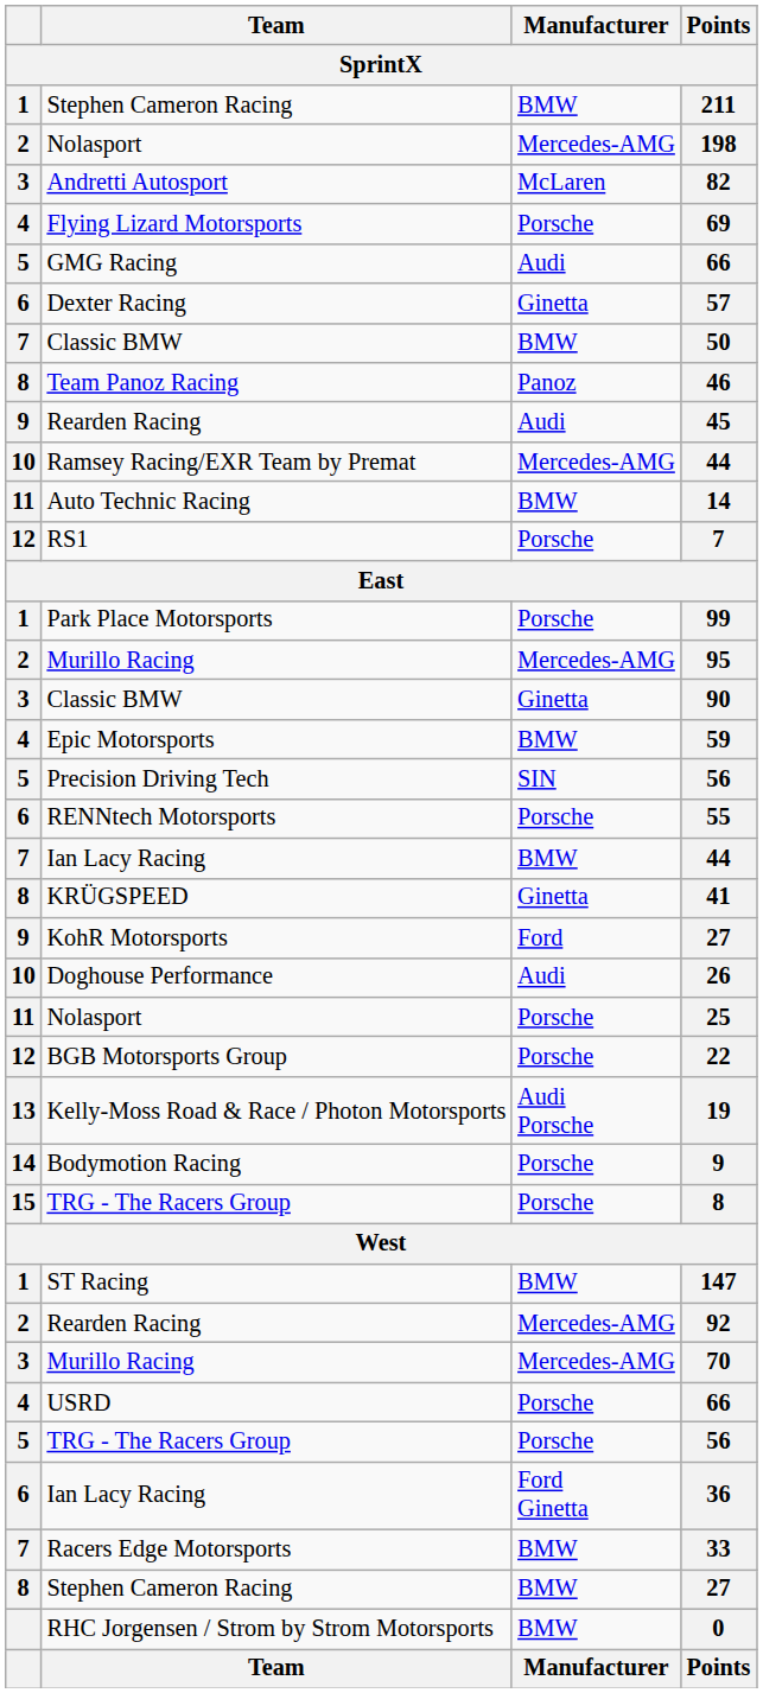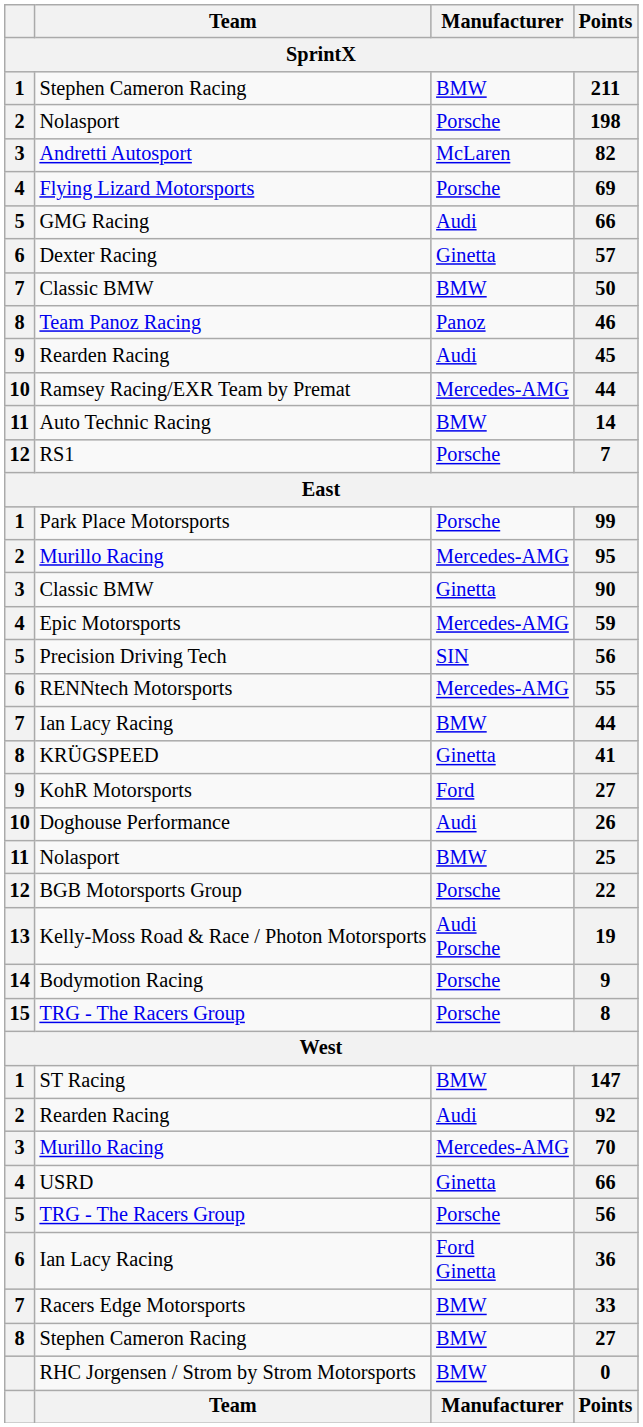198 | Manufacturer: Mercedes-AMG -> Porsche
59 | Manufacturer: BMW -> Mercedes-AMG
55 | Manufacturer: Porsche -> Mercedes-AMG
25 | Manufacturer: Porsche -> BMW
92 | Manufacturer: Mercedes-AMG -> Audi
USRD / 66 | Manufacturer: Porsche -> Ginetta
